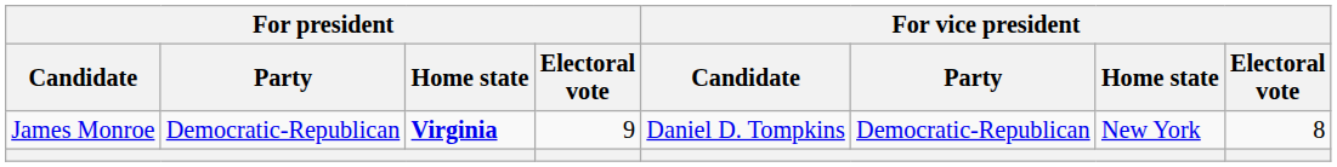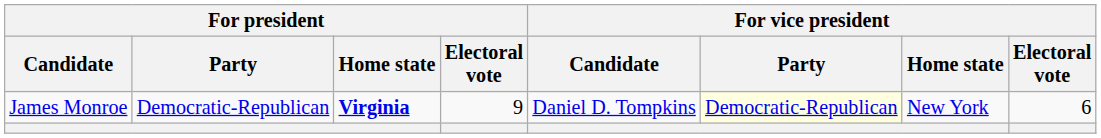James Monroe | For vice president / Party: no background -> lightyellow background
James Monroe | For vice president / Electoral vote: 8 -> 6
